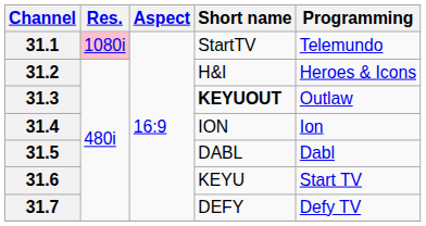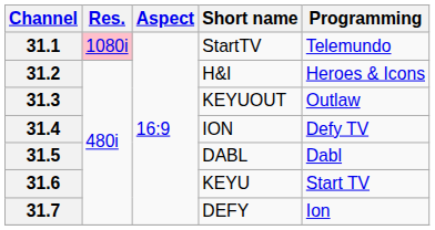31.3 | Short name: bold -> normal
31.4 | Programming: Ion -> Defy TV
31.7 | Programming: Defy TV -> Ion
